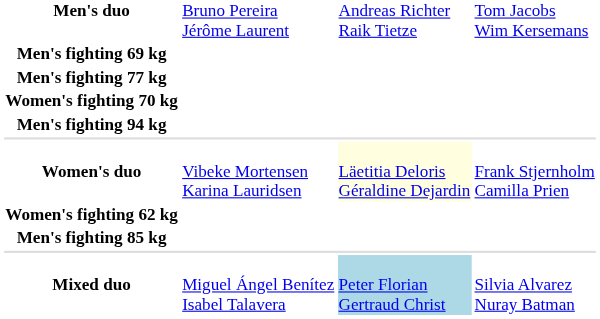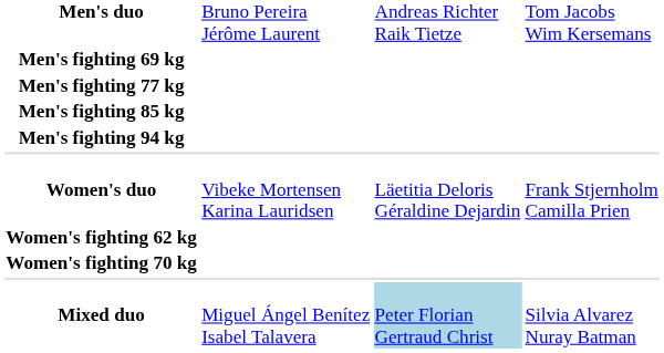rows swapped: Men's fighting 85 kg <-> Women's fighting 70 kg
Women's duo | column 3: lightyellow background -> no background
